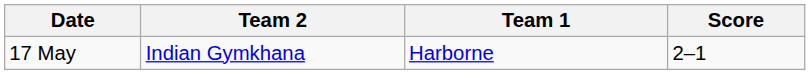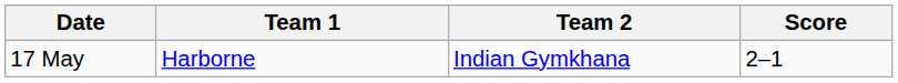columns swapped: Team 1 <-> Team 2
